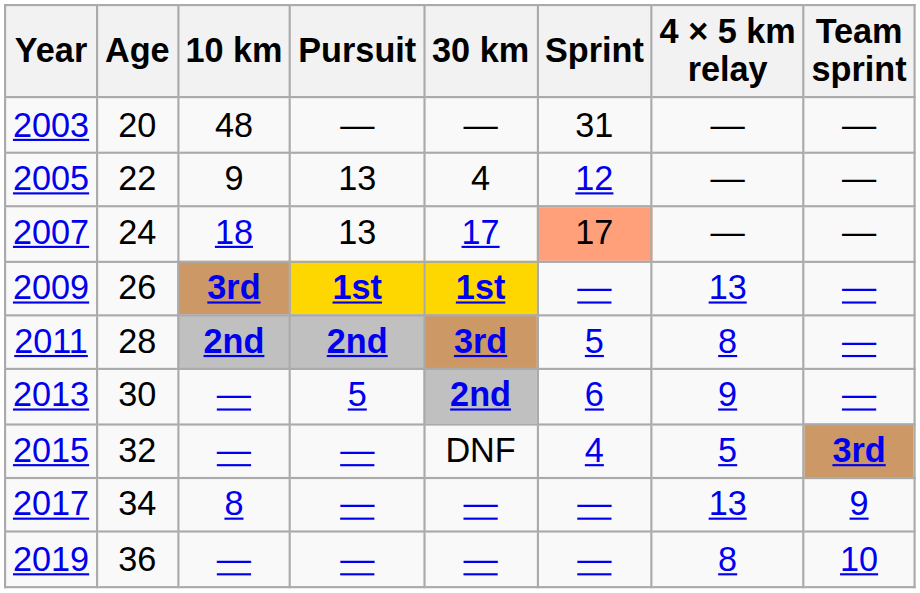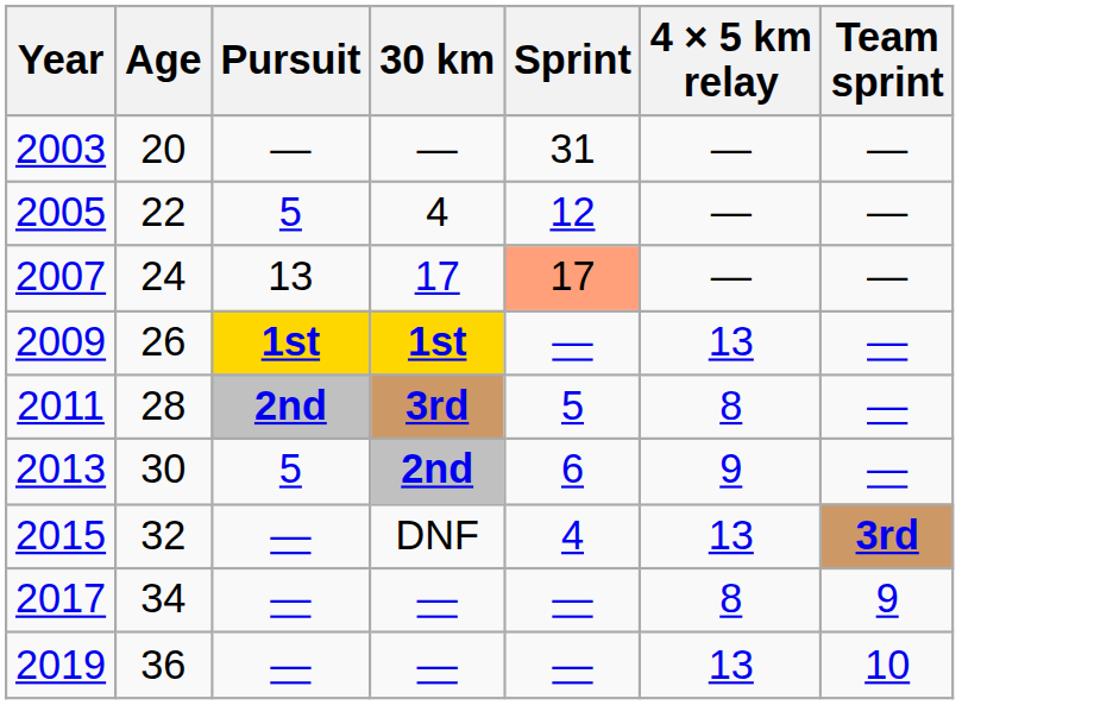- column: 10 km | 48 | 9 | 18 | 3rd | 2nd | — | — | 8 | —
2005 | Pursuit: 13 -> 5
2015 | 4 × 5 km relay: 5 -> 13
2017 | 4 × 5 km relay: 13 -> 8
2019 | 4 × 5 km relay: 8 -> 13
